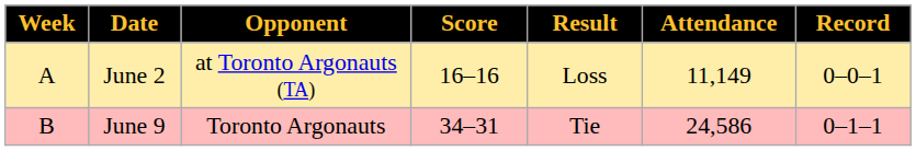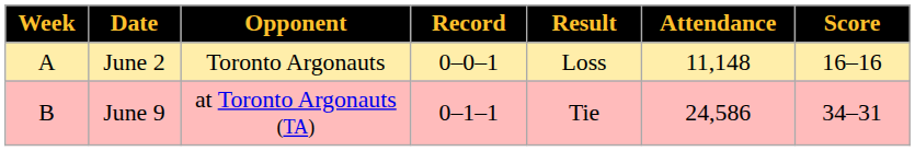columns swapped: Score <-> Record
June 2 | Opponent: at Toronto Argonauts (TA) -> Toronto Argonauts
June 2 | Attendance: 11,149 -> 11,148
June 9 | Opponent: Toronto Argonauts -> at Toronto Argonauts (TA)
